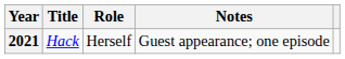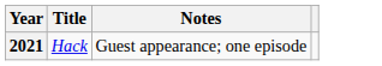- column: Role | Herself
